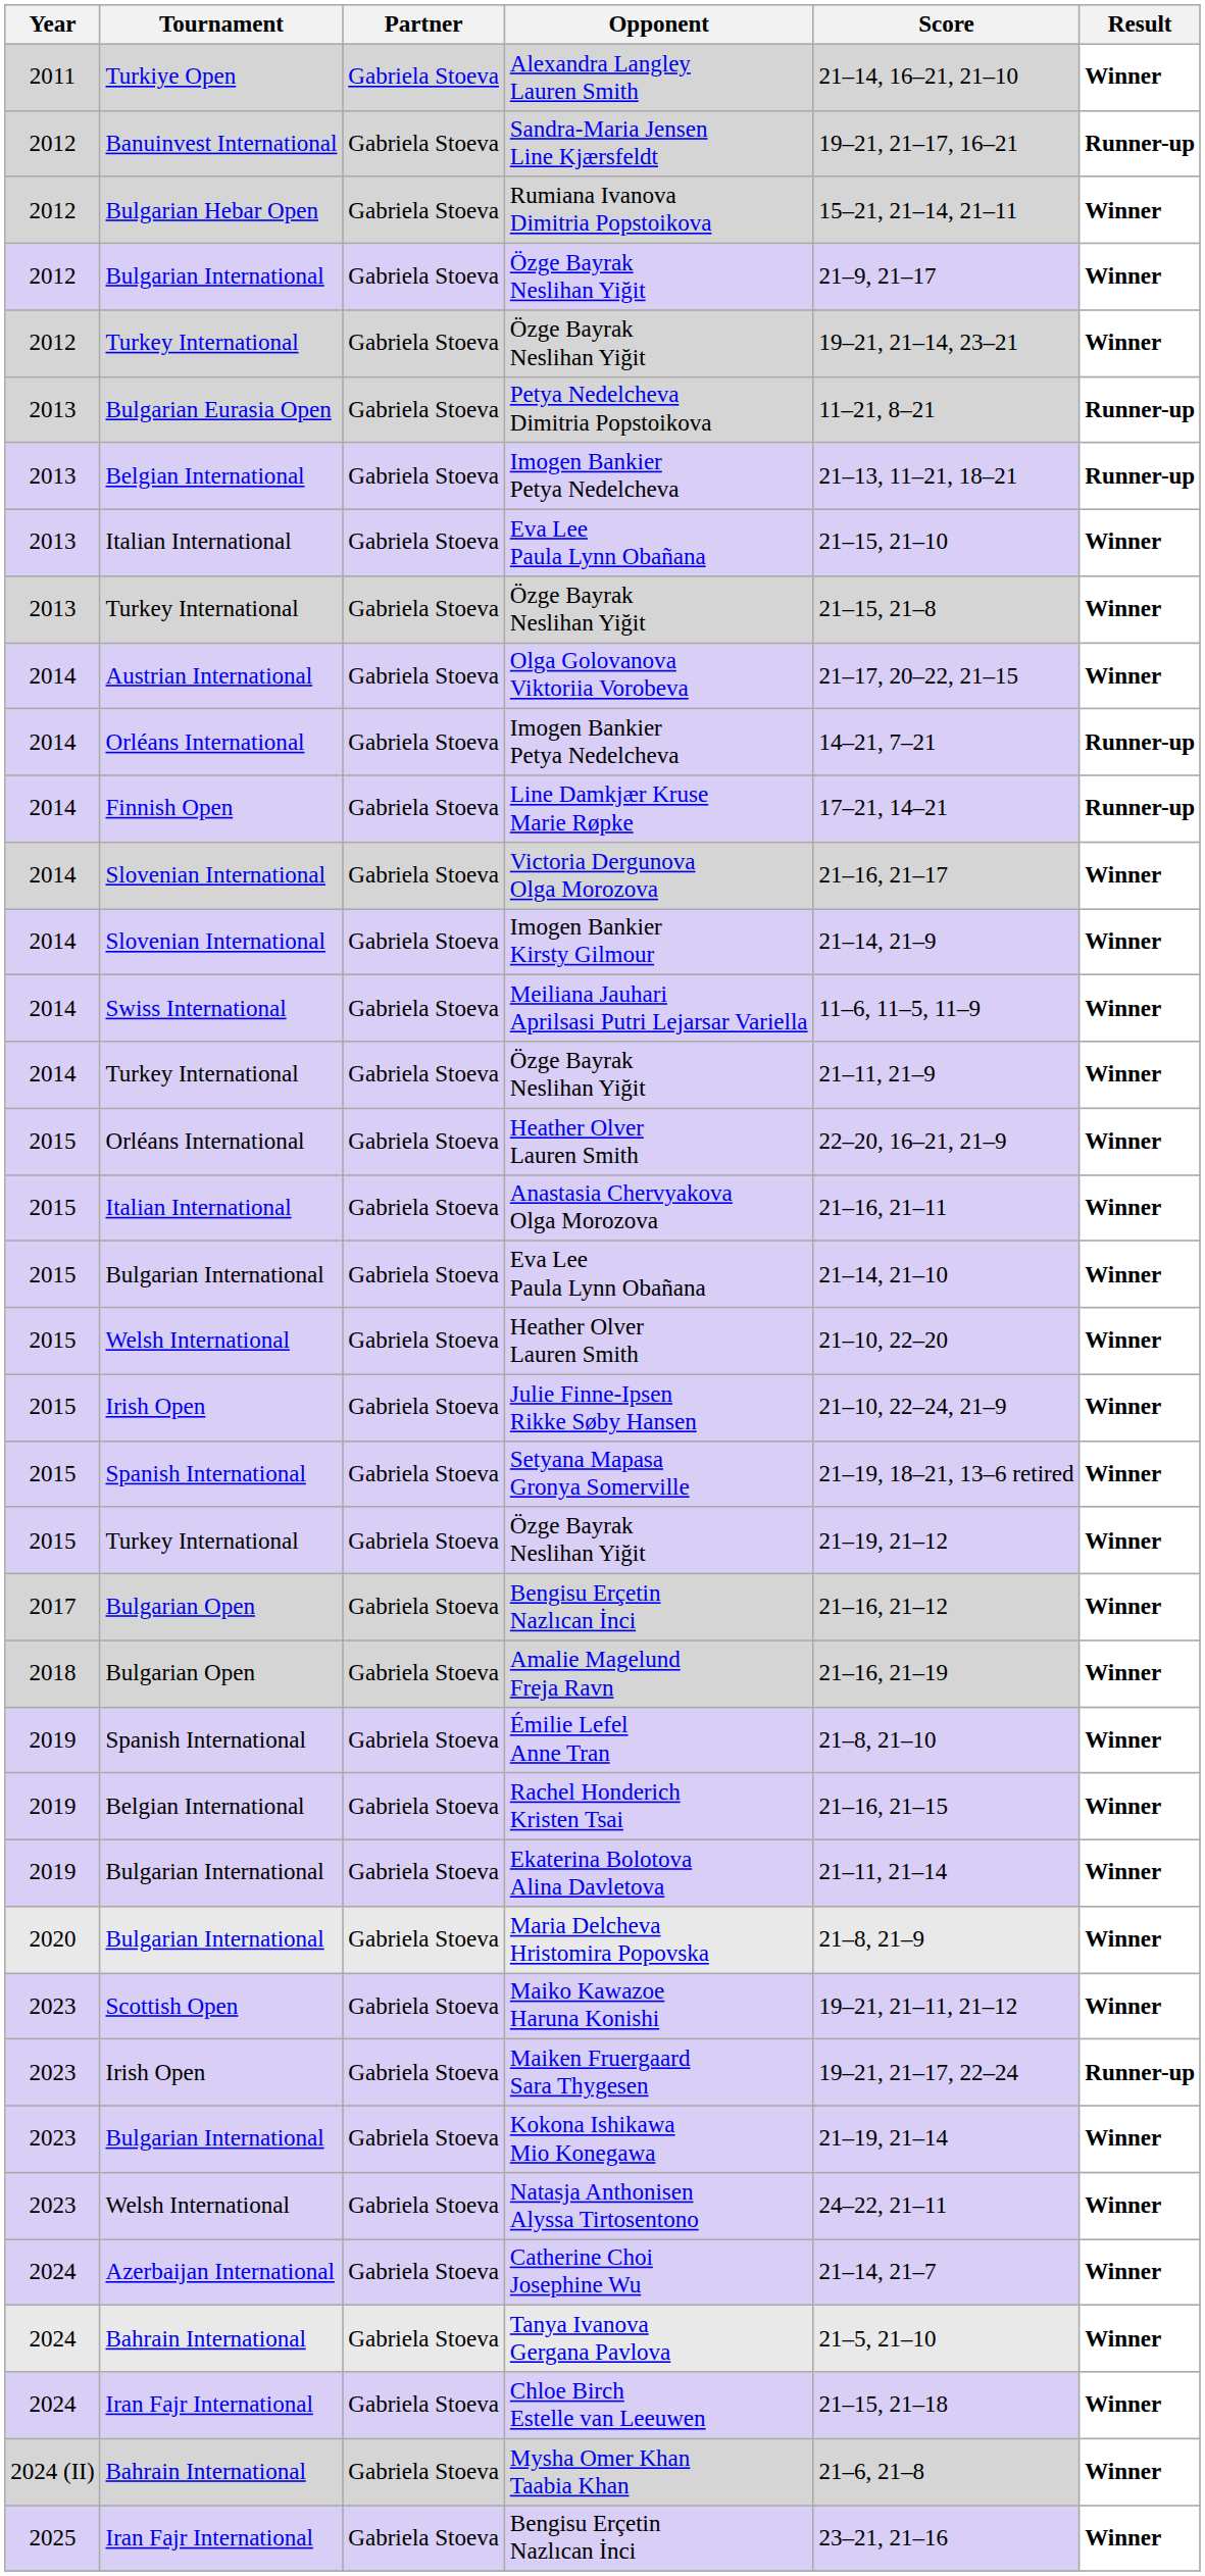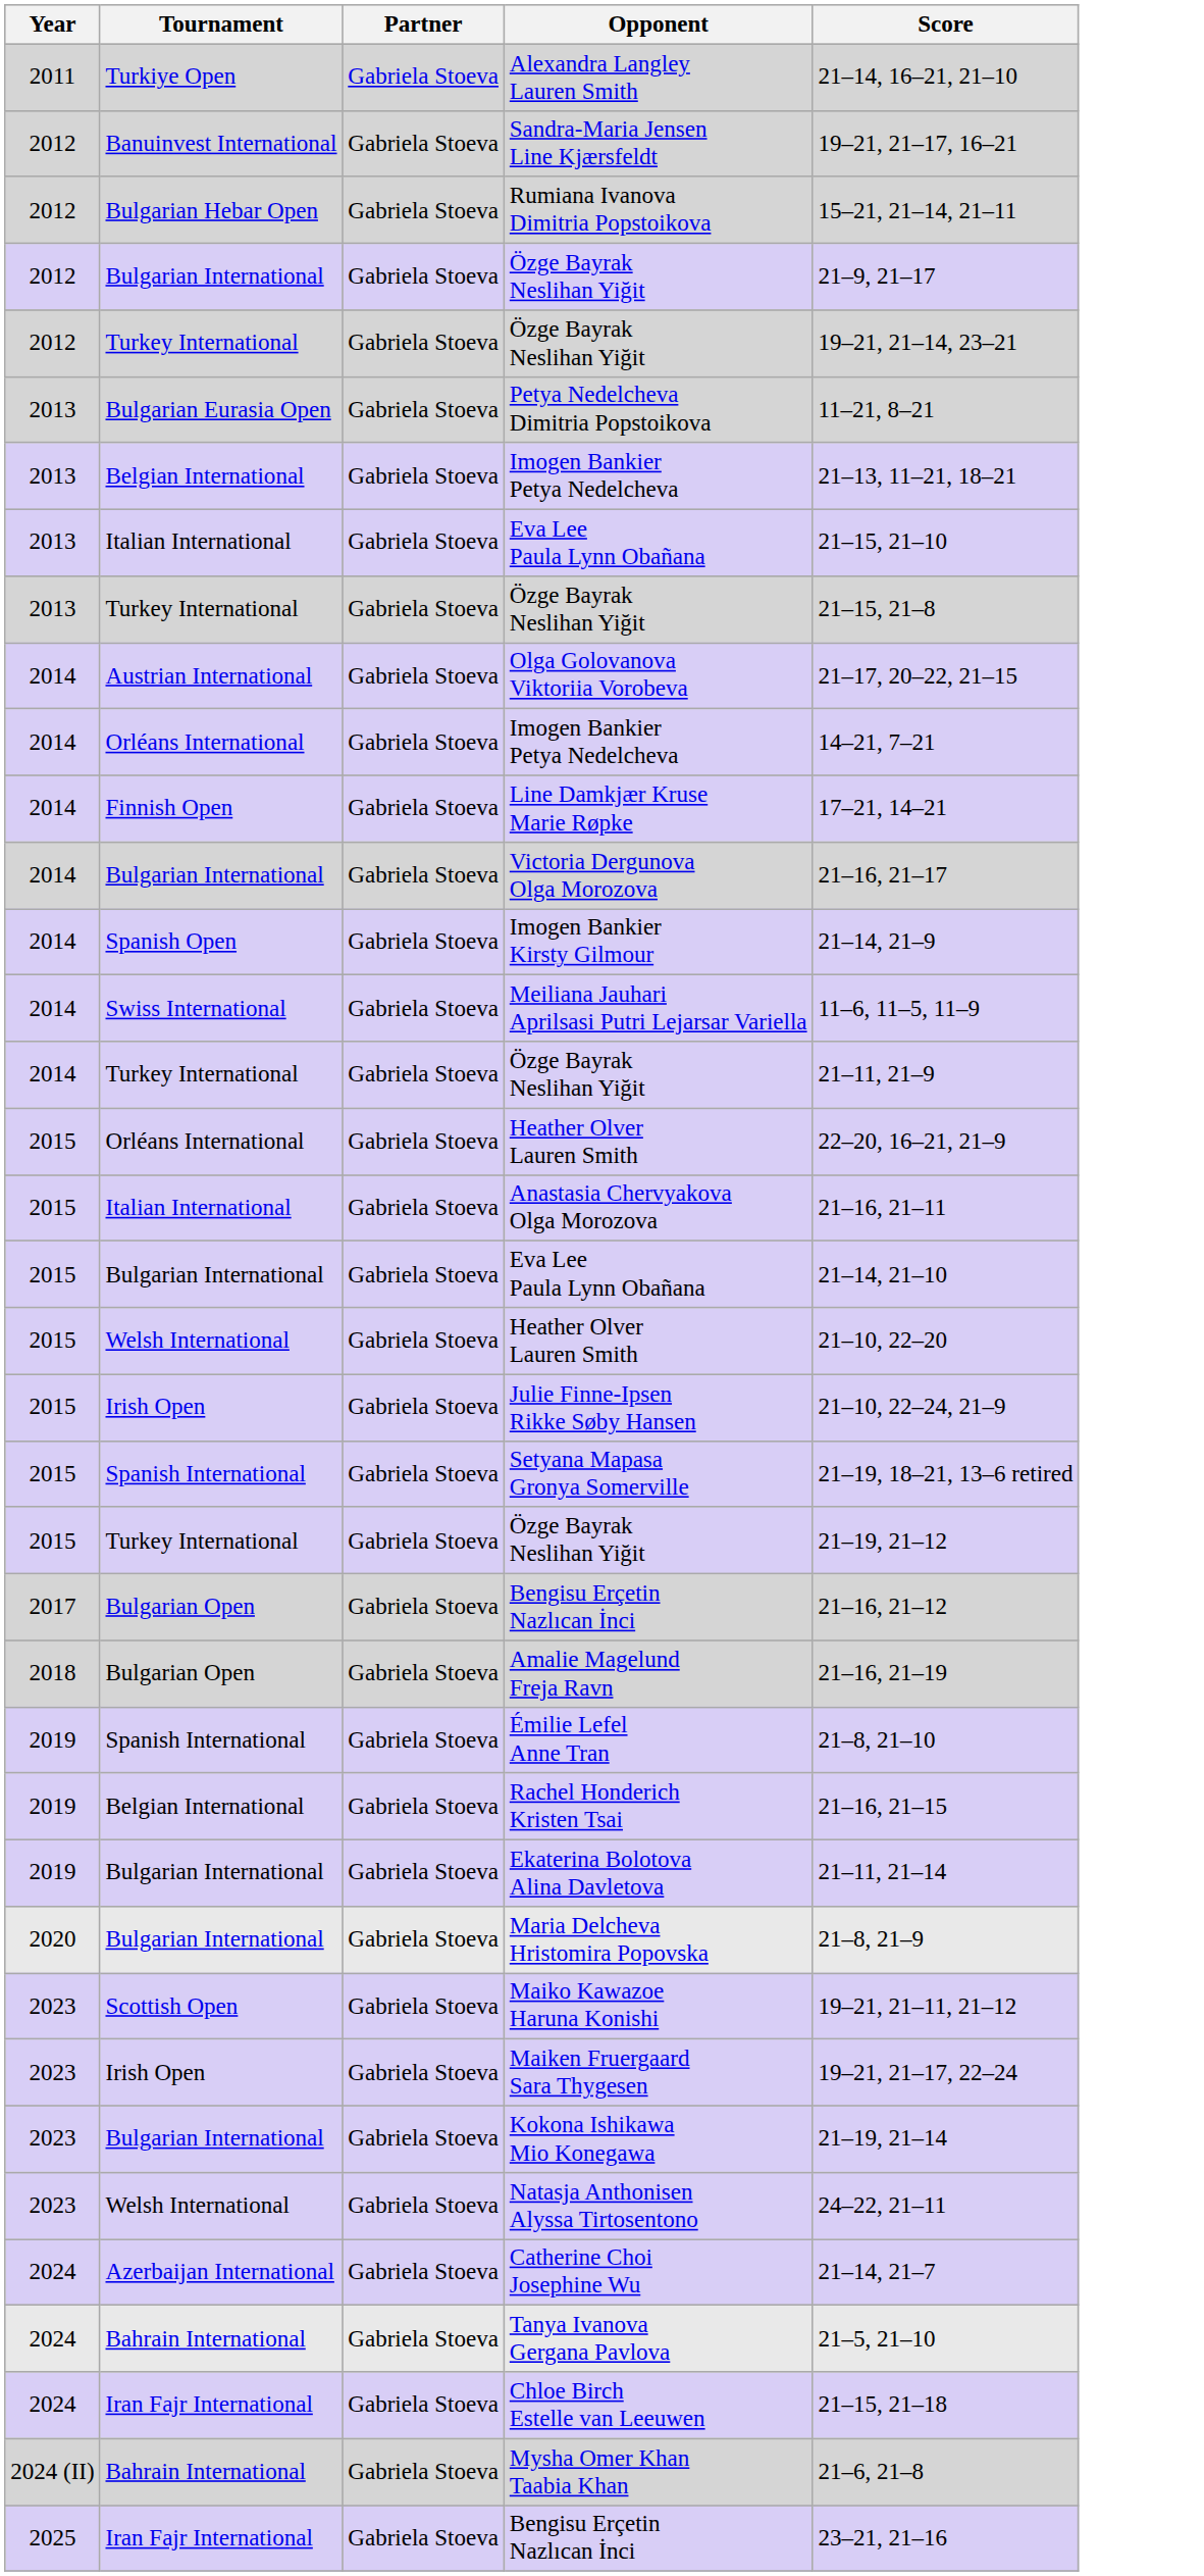- column: Result | Winner | Runner-up | Winner | Winner | Winner | Runner-up | Runner-up | Winner | Winner | Winner | Runner-up | Runner-up | Winner | Winner | Winner | Winner | Winner | Winner | Winner | Winner | Winner | Winner | Winner | Winner | Winner | Winner | Winner | Winner | Winner | Winner | Runner-up | Winner | Winner | Winner | Winner | Winner | Winner | Winner
Victoria Dergunova Olga Morozova | Tournament: Slovenian International -> Bulgarian International
Imogen Bankier Kirsty Gilmour | Tournament: Slovenian International -> Spanish Open
